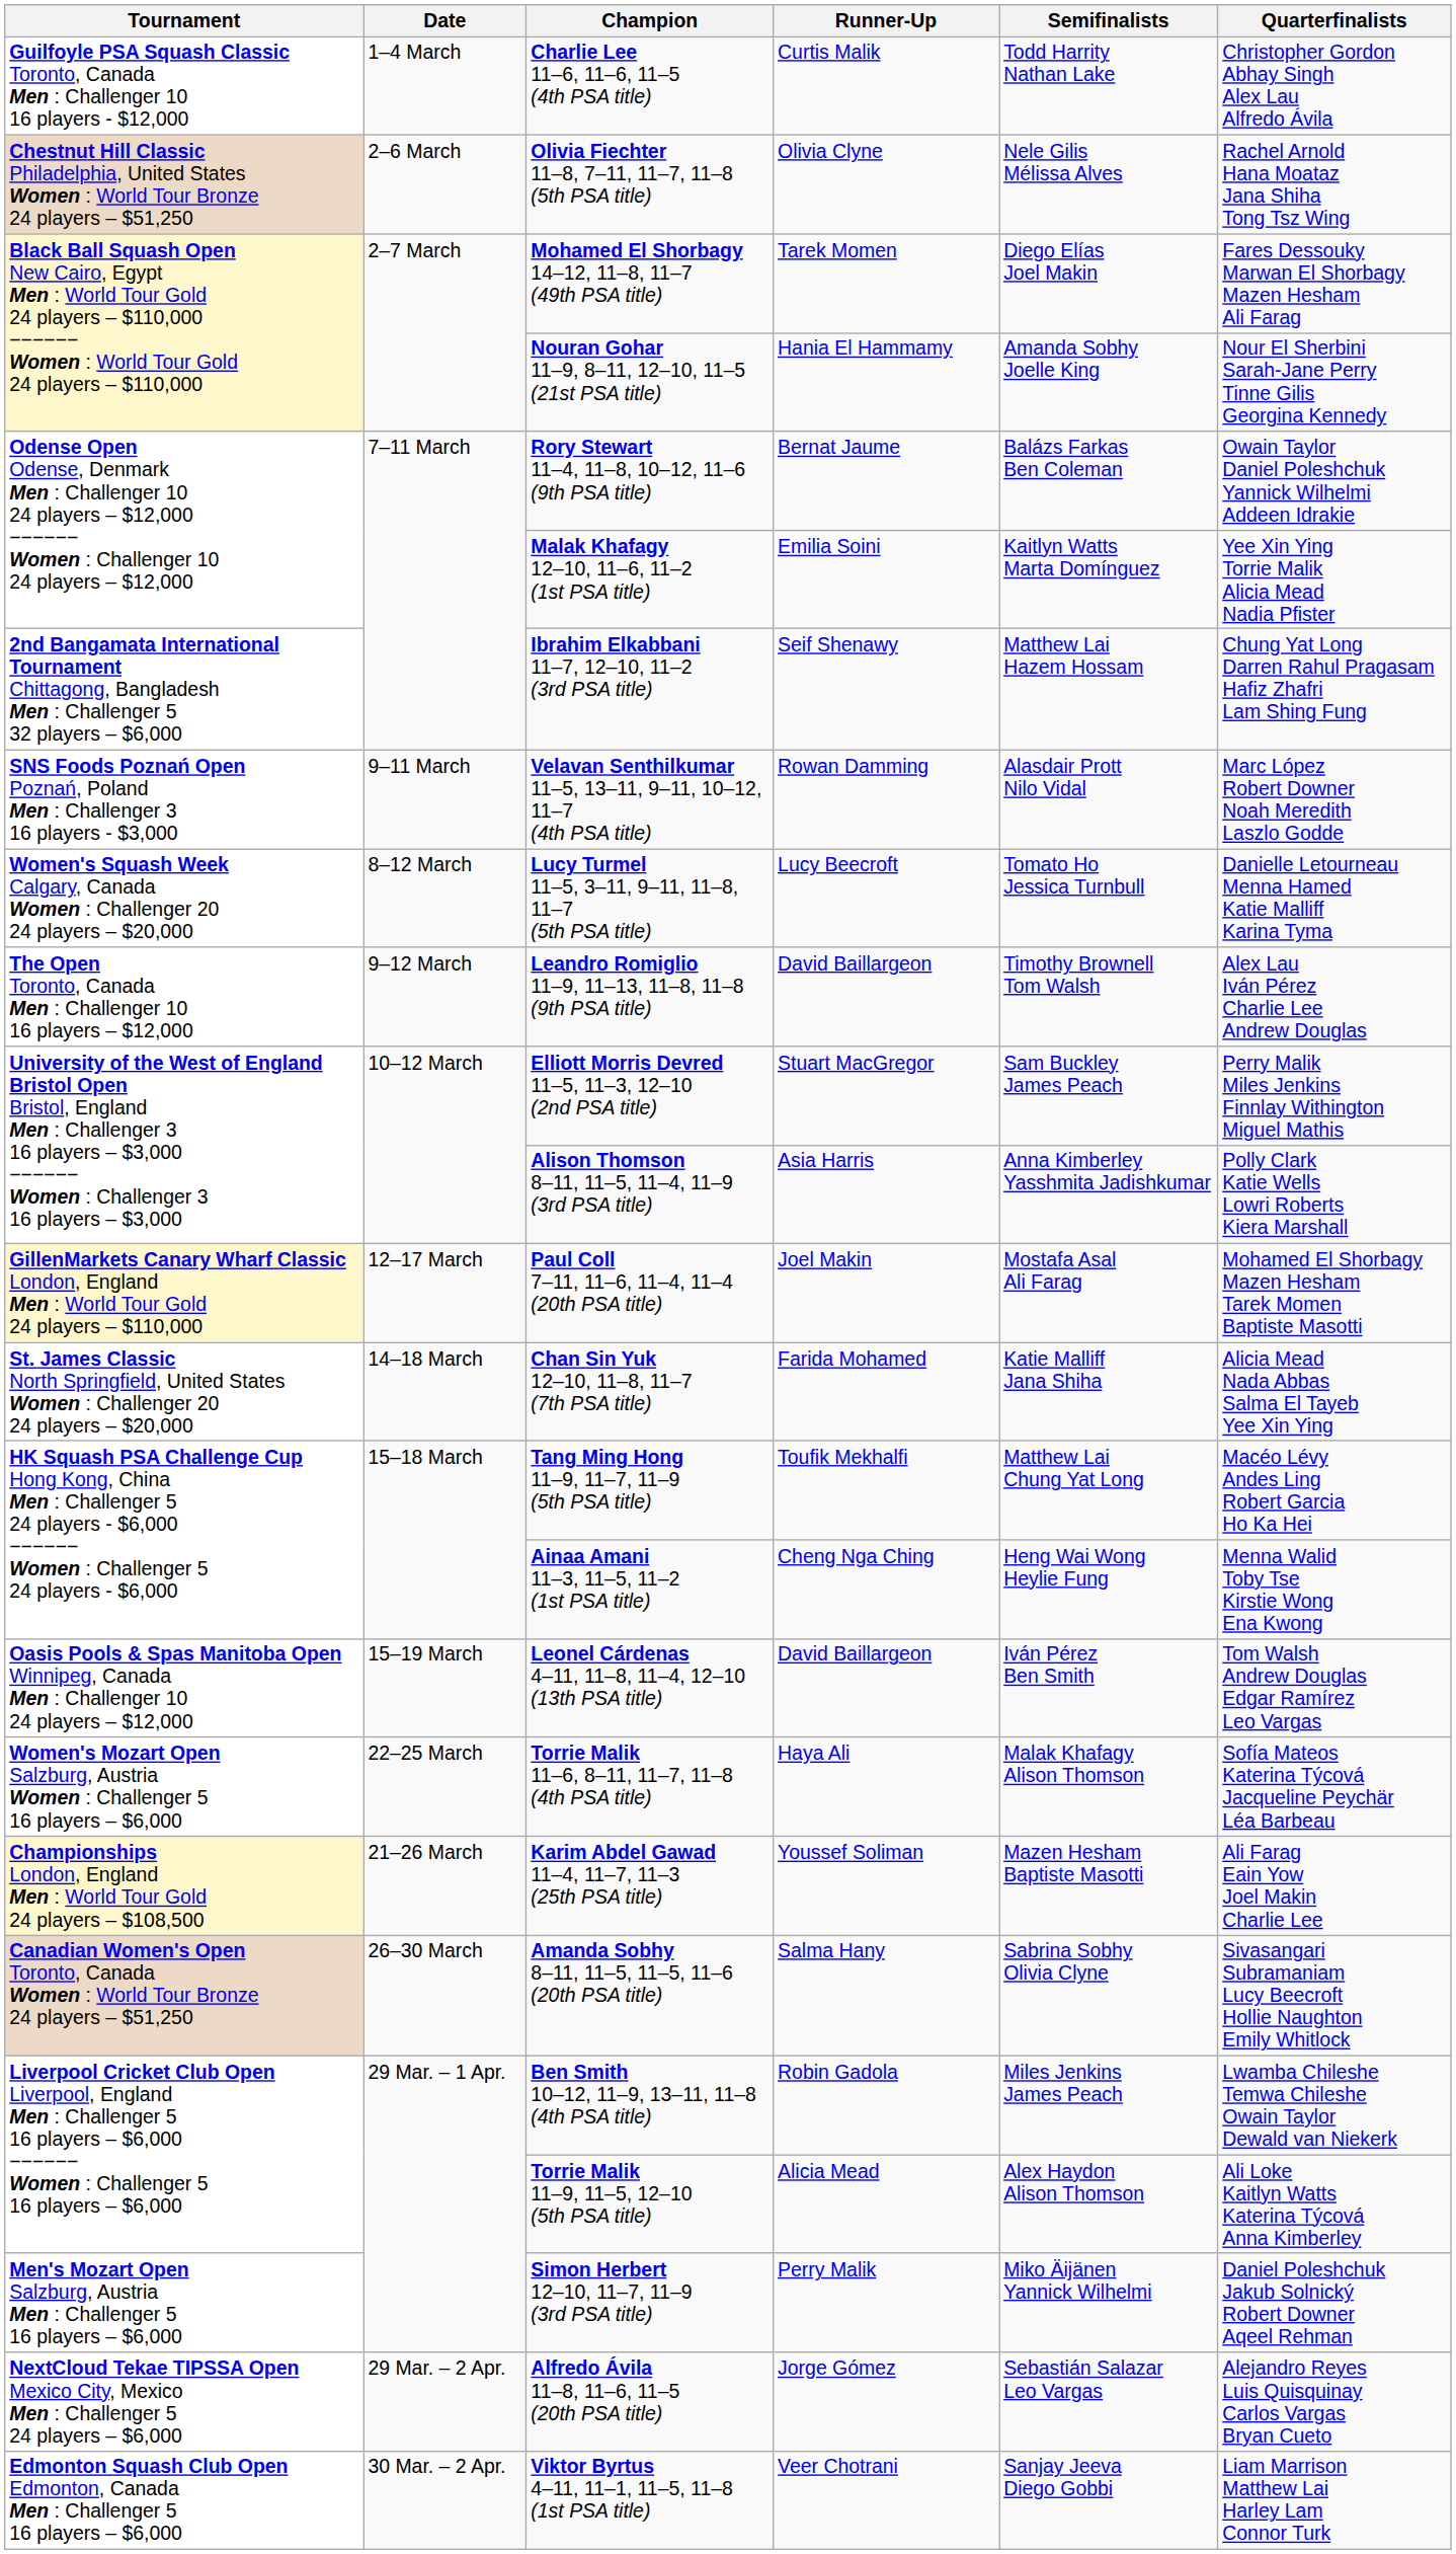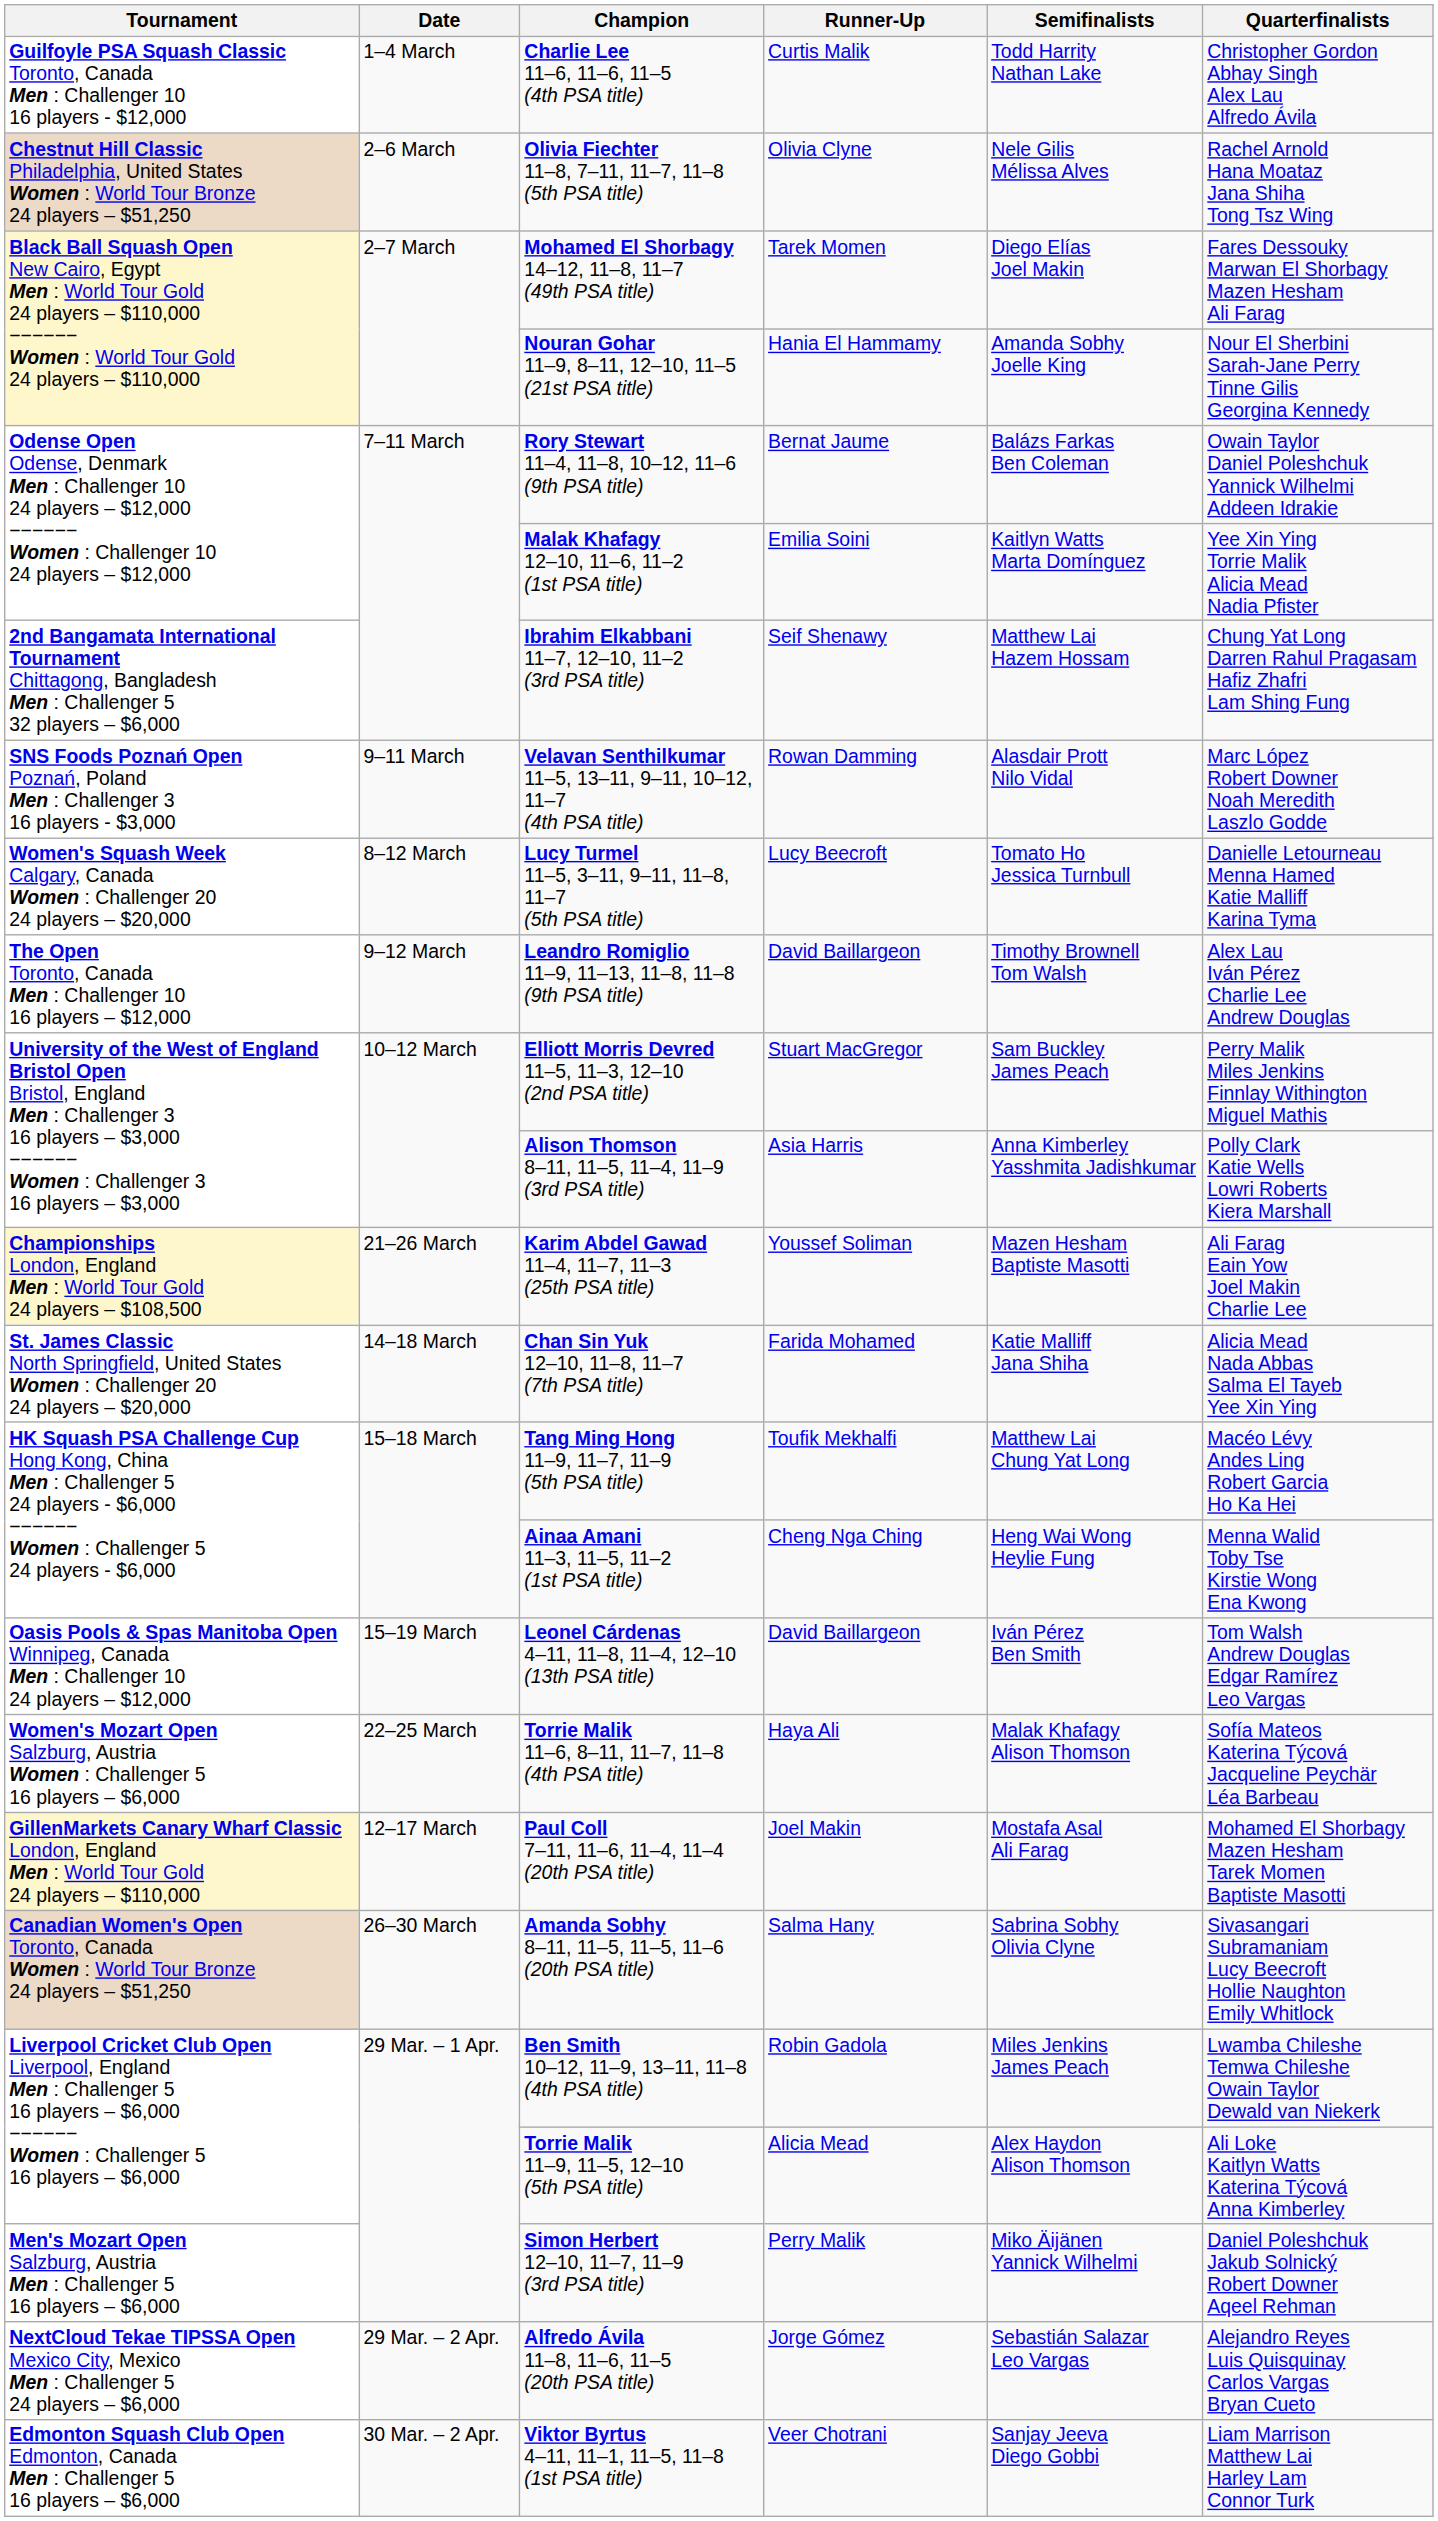rows swapped: Paul Coll 7–11, 11–6, 11–4, 11–4 (20th PSA title) <-> Karim Abdel Gawad 11–4, 11–7, 11–3 (25th PSA title)
